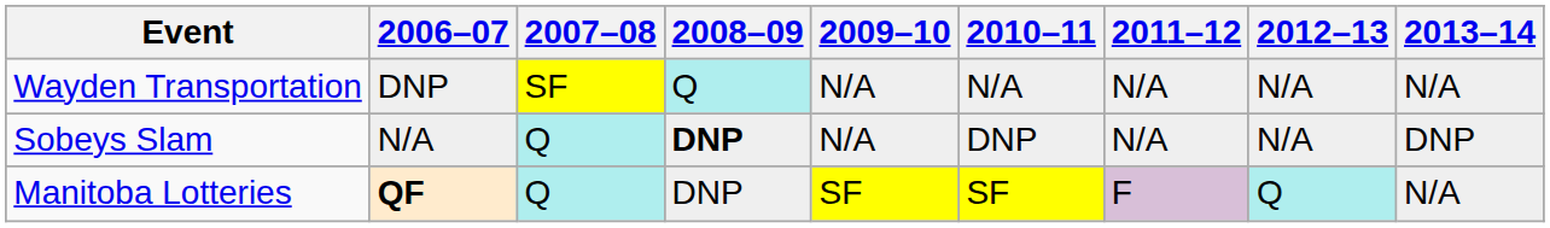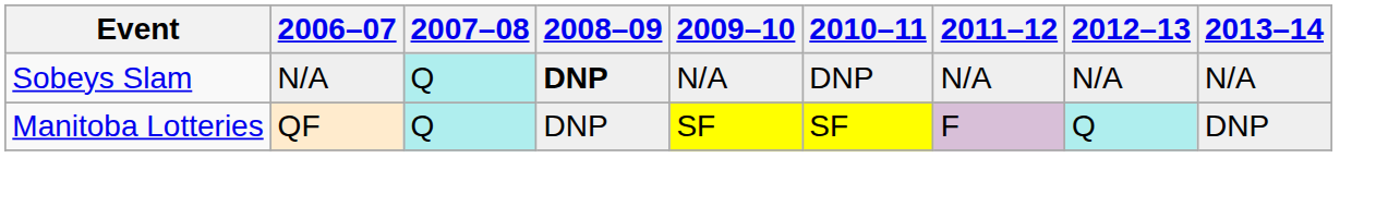- row: Wayden Transportation | DNP | SF | Q | N/A | N/A | N/A | N/A | N/A
Sobeys Slam | 2013–14: DNP -> N/A
Manitoba Lotteries | 2006–07: bold -> normal
Manitoba Lotteries | 2013–14: N/A -> DNP
